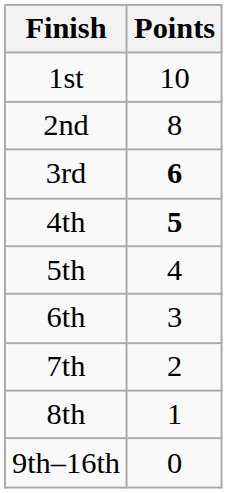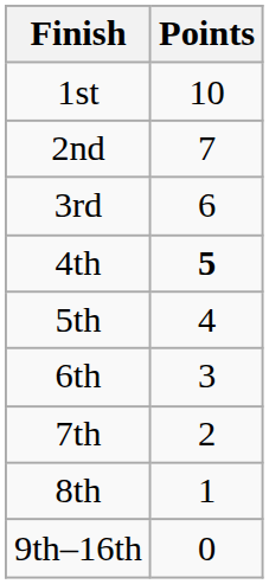2nd | Points: 8 -> 7
3rd | Points: bold -> normal
